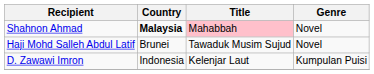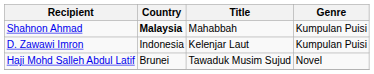Shahnon Ahmad | Title: pink background -> no background
Shahnon Ahmad | Genre: Novel -> Kumpulan Puisi
rows swapped: D. Zawawi Imron <-> Haji Mohd Salleh Abdul Latif
